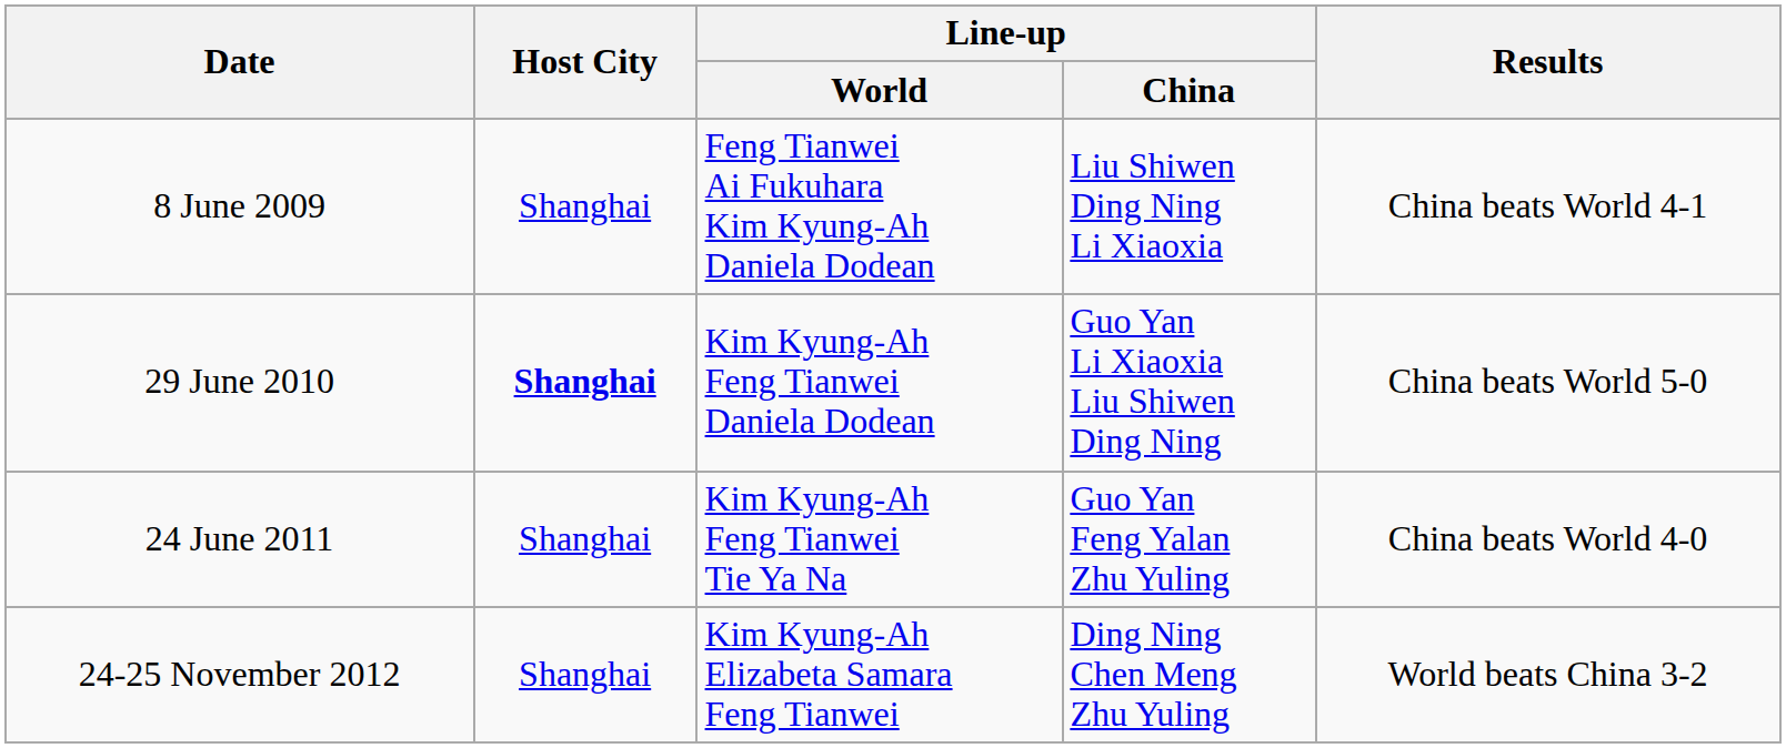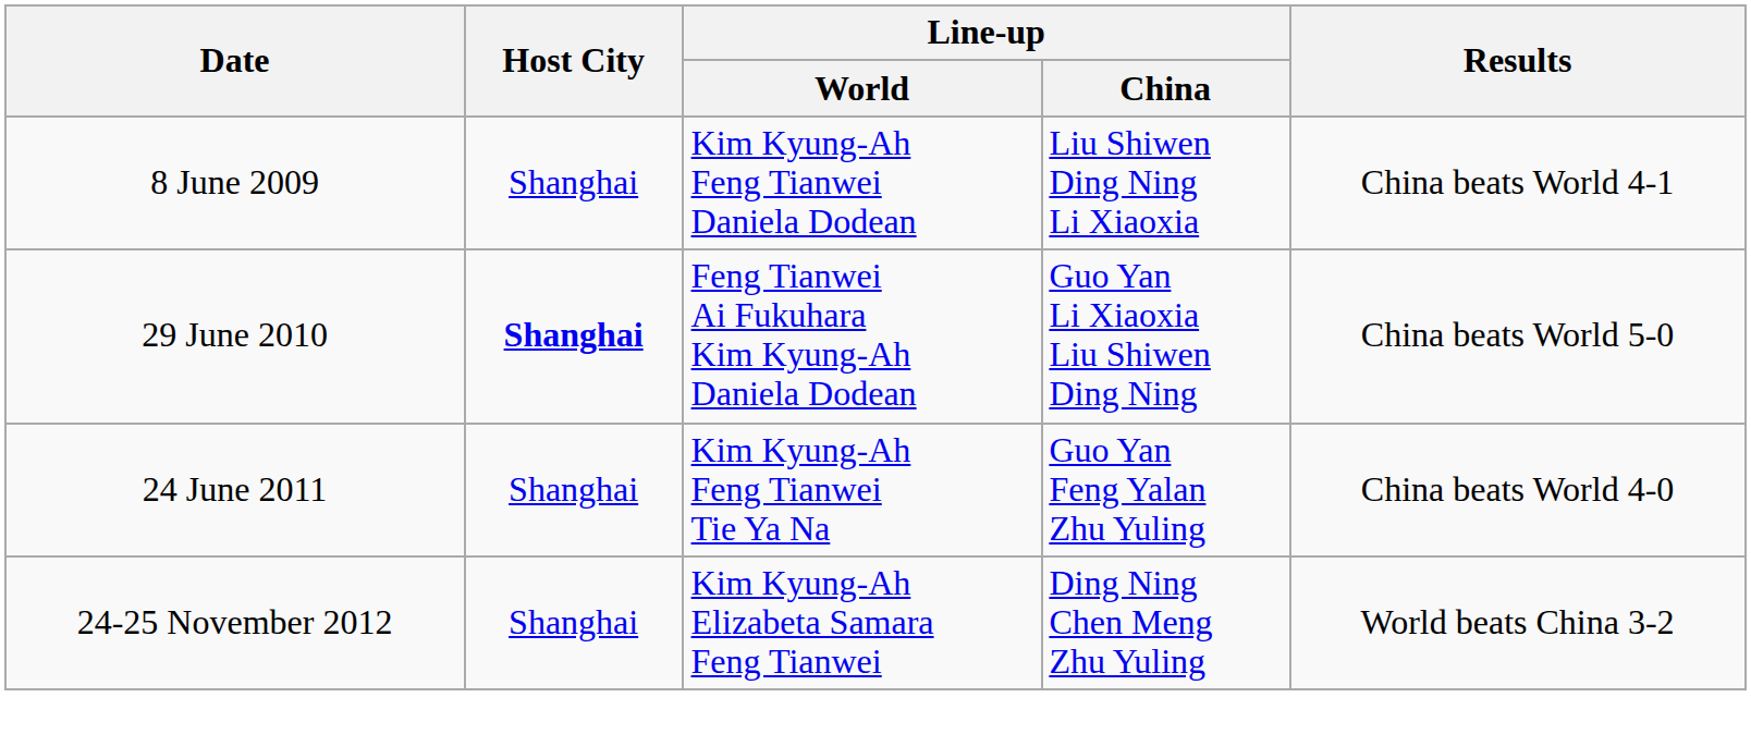8 June 2009 | Line-up / World: Feng Tianwei Ai Fukuhara Kim Kyung-Ah Daniela Dodean -> Kim Kyung-Ah Feng Tianwei Daniela Dodean
29 June 2010 | Line-up / World: Kim Kyung-Ah Feng Tianwei Daniela Dodean -> Feng Tianwei Ai Fukuhara Kim Kyung-Ah Daniela Dodean
